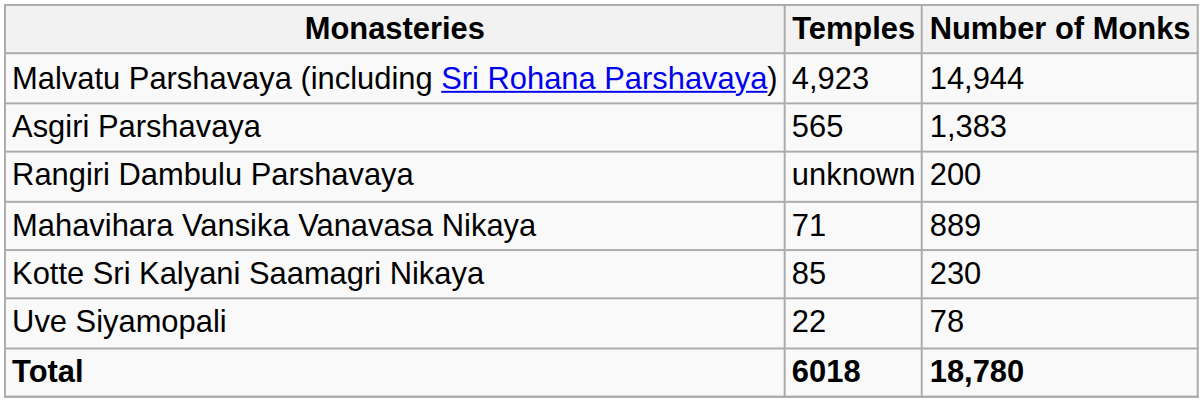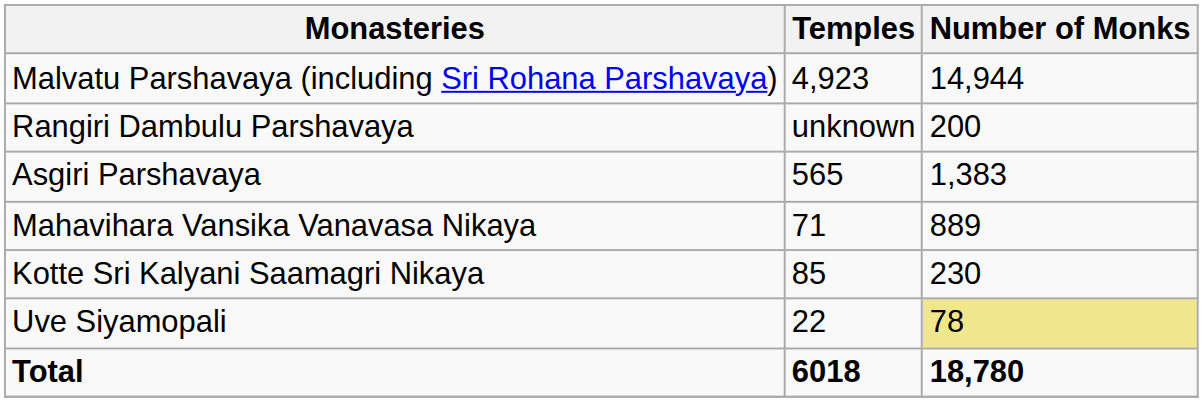rows swapped: Asgiri Parshavaya <-> Rangiri Dambulu Parshavaya
Uve Siyamopali | Number of Monks: no background -> khaki background
